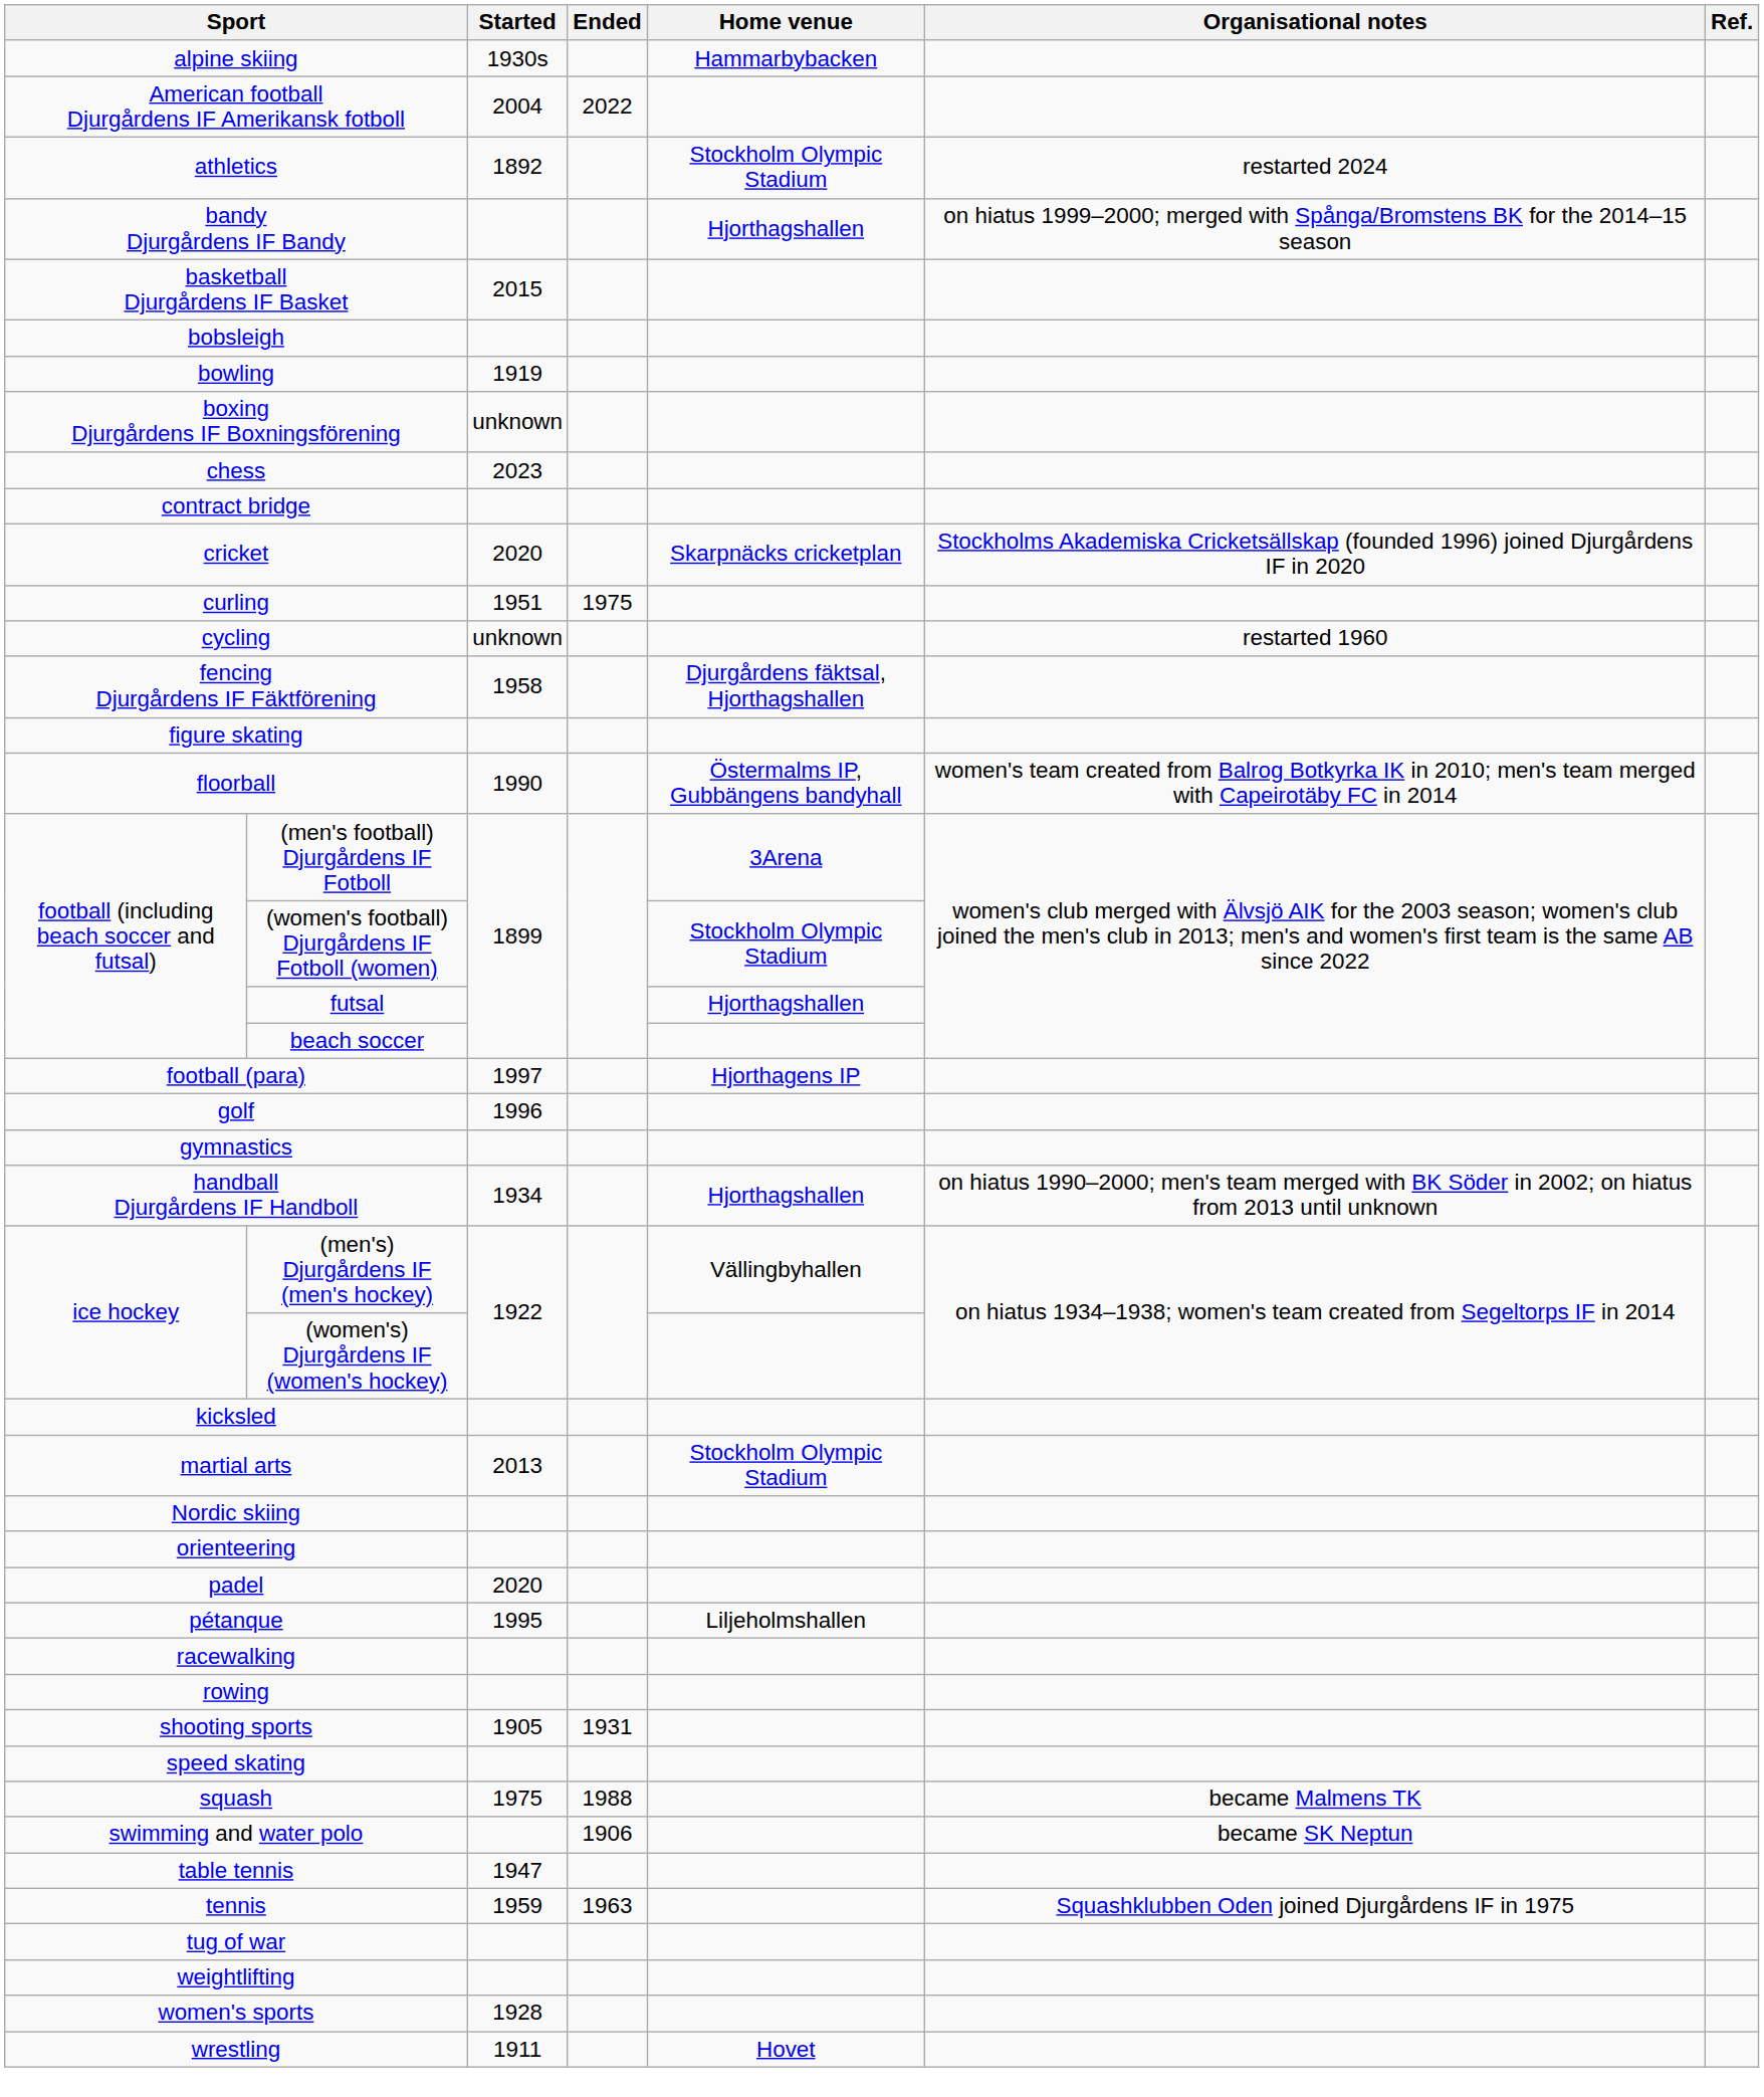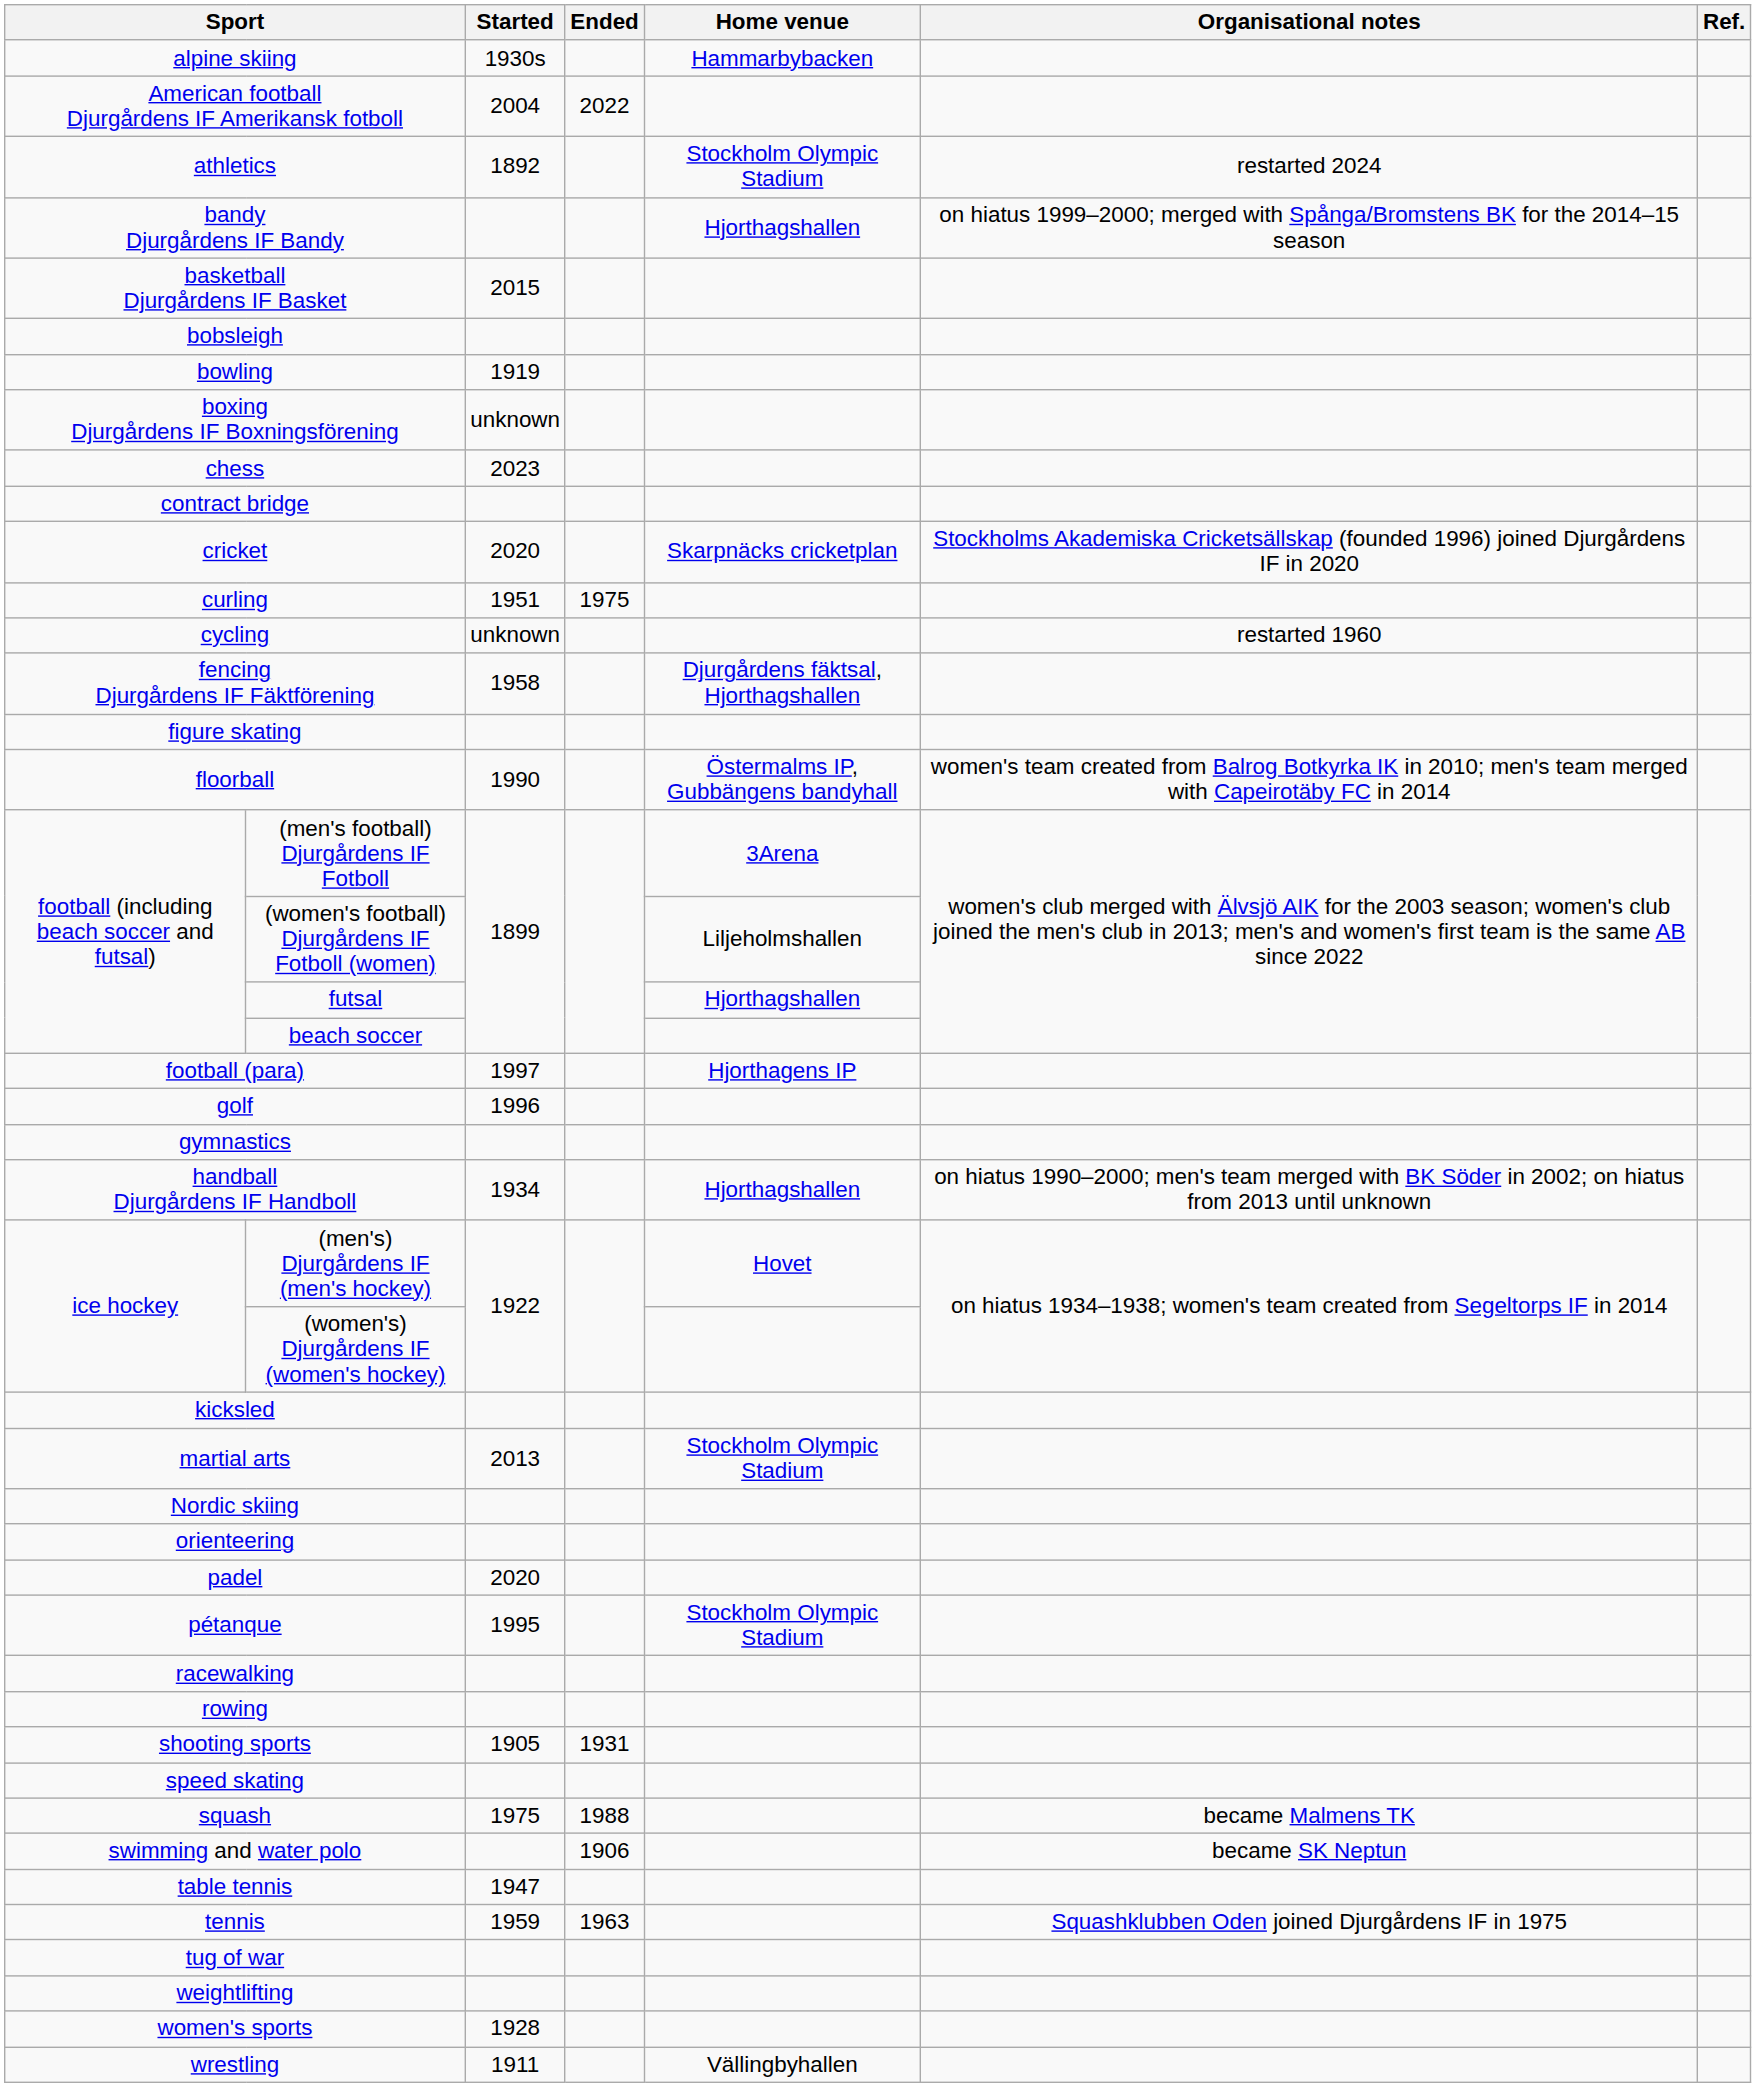(women's football) Djurgårdens IF Fotboll (women) | Home venue: Stockholm Olympic Stadium -> Liljeholmshallen
(men's) Djurgårdens IF (men's hockey) | Home venue: Vällingbyhallen -> Hovet
pétanque | Home venue: Liljeholmshallen -> Stockholm Olympic Stadium
wrestling | Home venue: Hovet -> Vällingbyhallen
